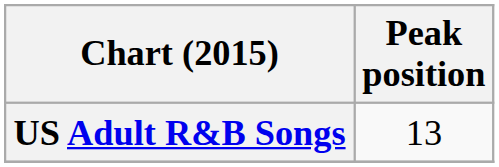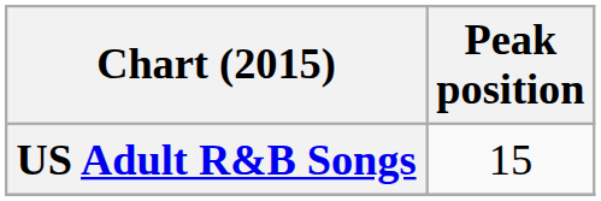US Adult R&B Songs | Peak position: 13 -> 15
